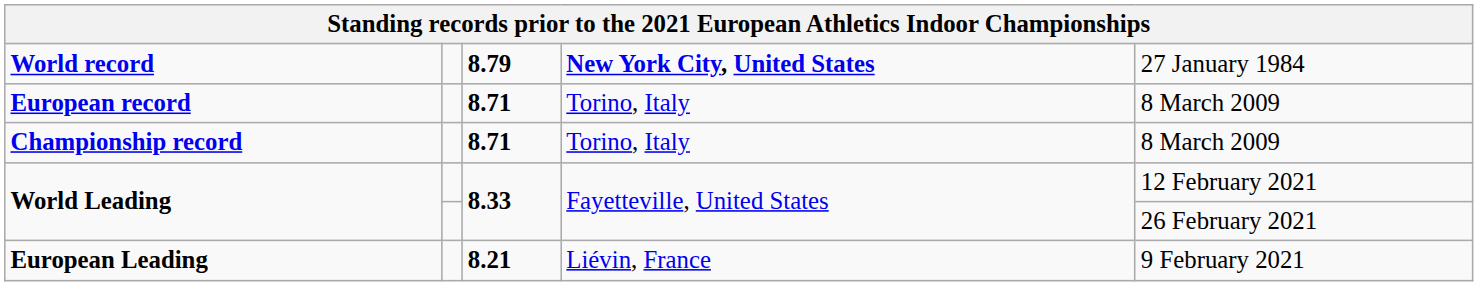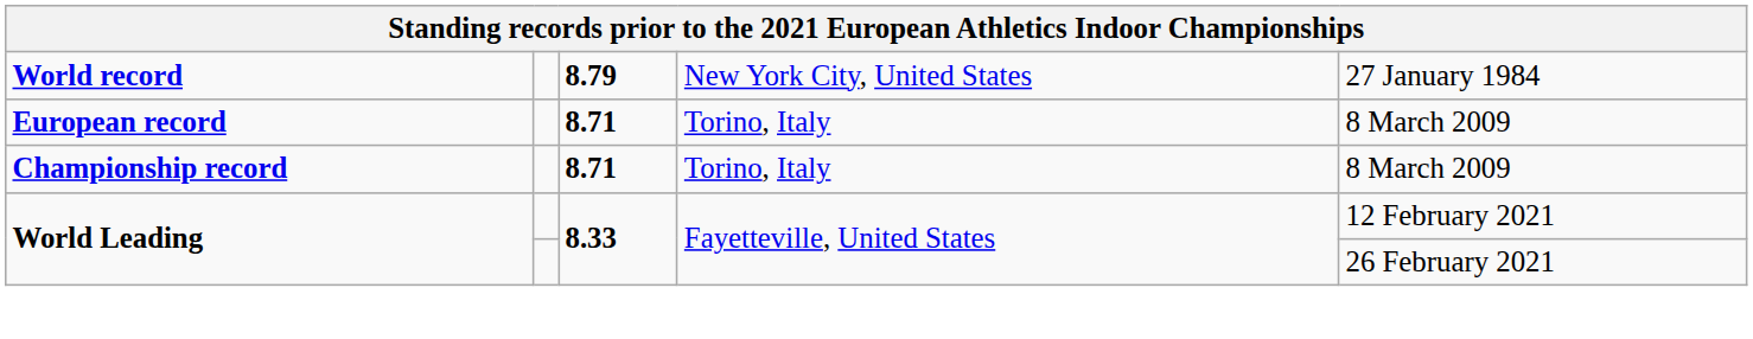World record | column 4: bold -> normal
- row: European Leading | 8.21 | Liévin, France | 9 February 2021
